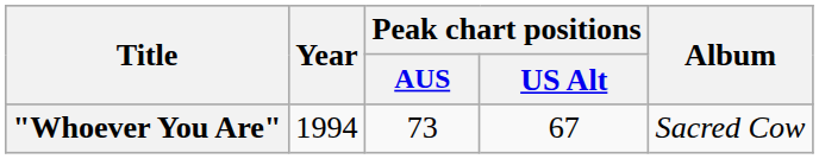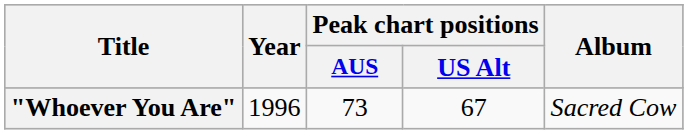"Whoever You Are" | Year: 1994 -> 1996
